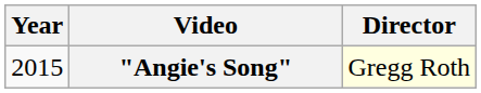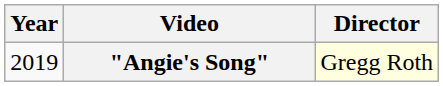"Angie's Song" | Year: 2015 -> 2019
